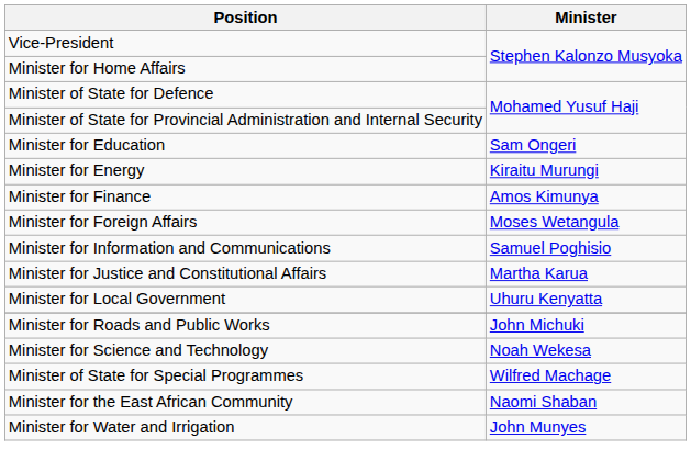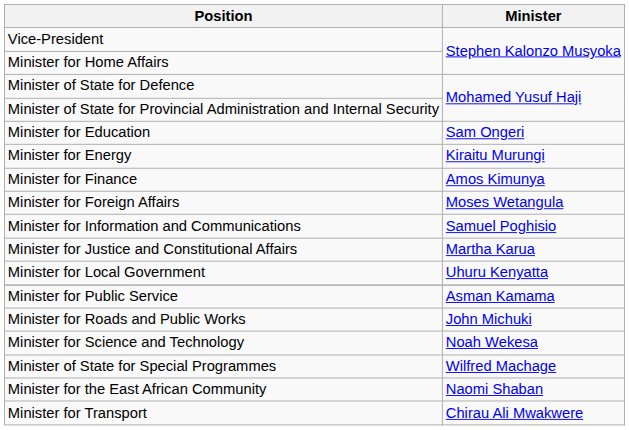+ row: Minister for Public Service | Asman Kamama
+ row: Minister for Transport | Chirau Ali Mwakwere
- row: Minister for Water and Irrigation | John Munyes
